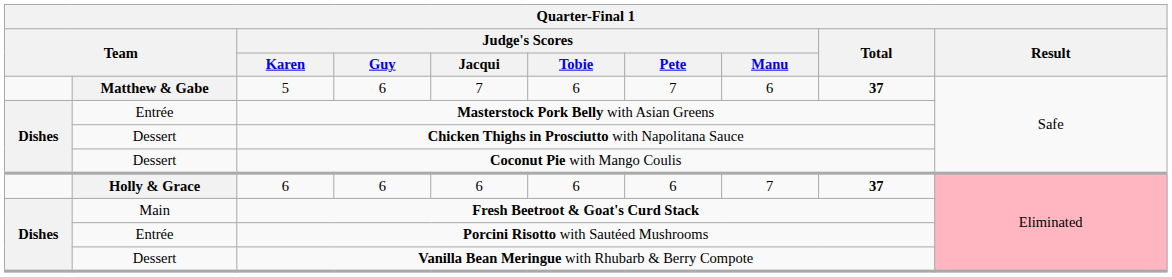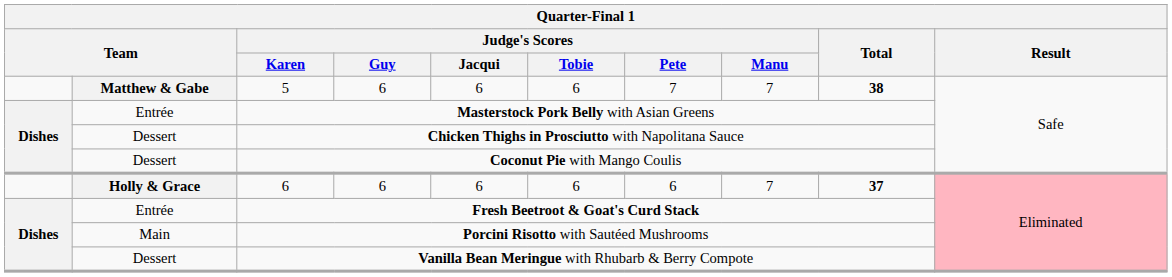5 | Judge's Scores / Jacqui: 7 -> 6
5 | Judge's Scores / Manu: 6 -> 7
5 | Total: 37 -> 38
Fresh Beetroot & Goat's Curd Stack | column 2: Main -> Entrée
Porcini Risotto with Sautéed Mushrooms | column 2: Entrée -> Main
